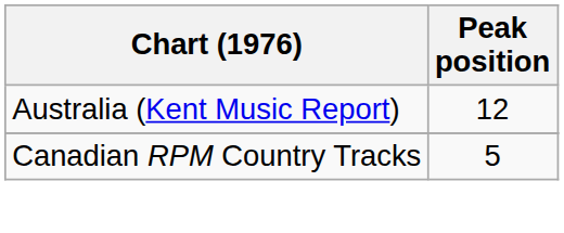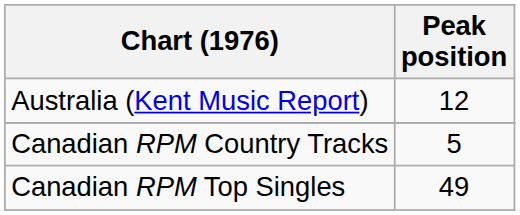+ row: Canadian RPM Top Singles | 49
